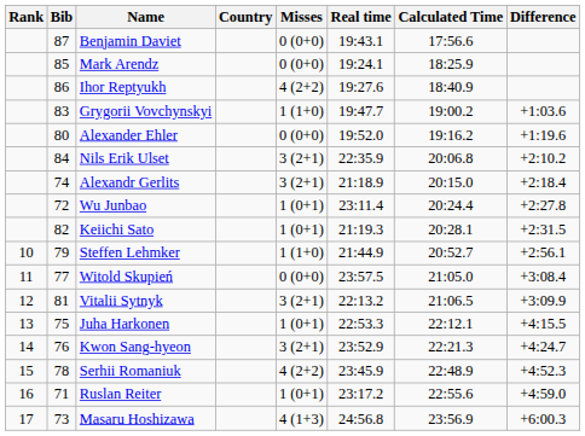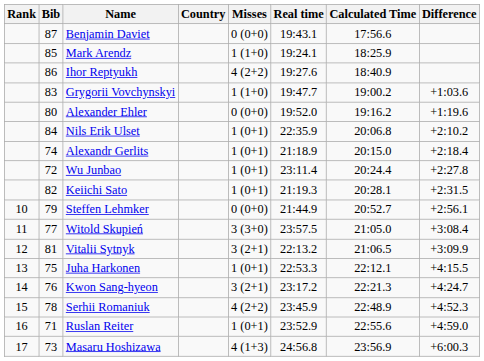Mark Arendz | Misses: 0 (0+0) -> 1 (1+0)
Nils Erik Ulset | Misses: 3 (2+1) -> 1 (0+1)
Alexandr Gerlits | Misses: 3 (2+1) -> 1 (0+1)
Steffen Lehmker | Misses: 1 (1+0) -> 0 (0+0)
Witold Skupień | Misses: 0 (0+0) -> 3 (3+0)
Kwon Sang-hyeon | Real time: 23:52.9 -> 23:17.2
Ruslan Reiter | Real time: 23:17.2 -> 23:52.9
